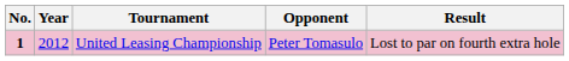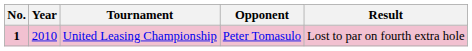United Leasing Championship | Year: 2012 -> 2010
